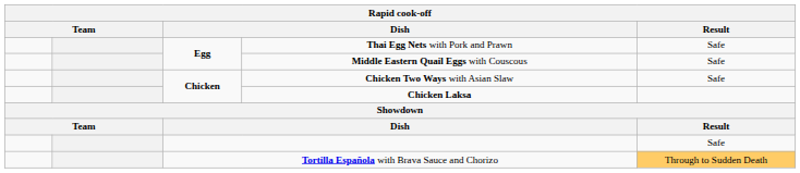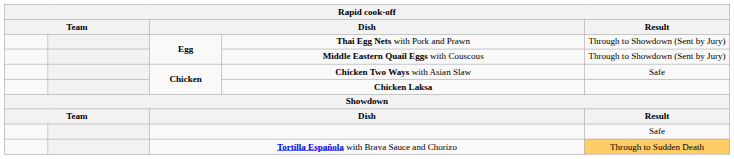Thai Egg Nets with Pork and Prawn | Result: Safe -> Through to Showdown (Sent by Jury)
Middle Eastern Quail Eggs with Couscous | Result: Safe -> Through to Showdown (Sent by Jury)
